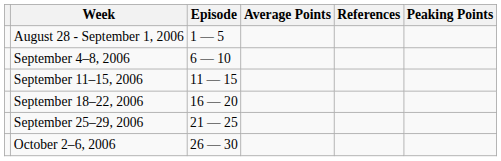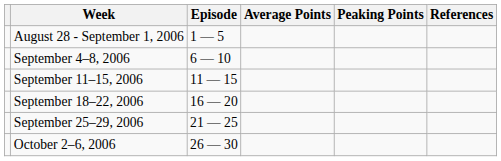columns swapped: Peaking Points <-> References
